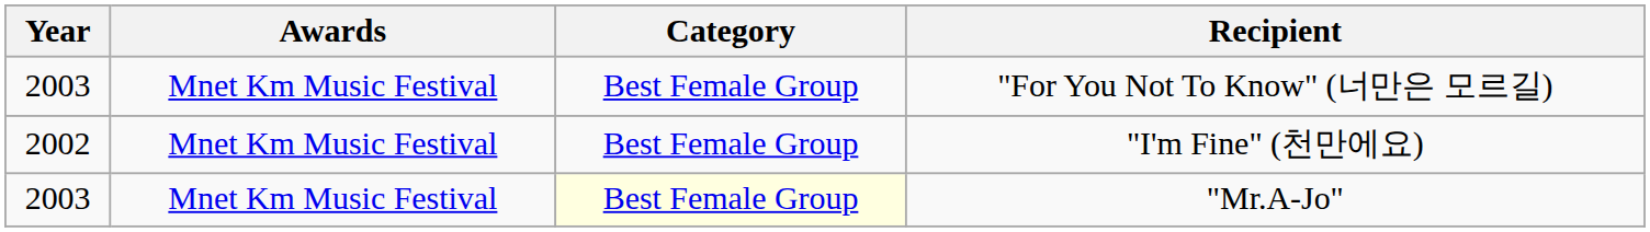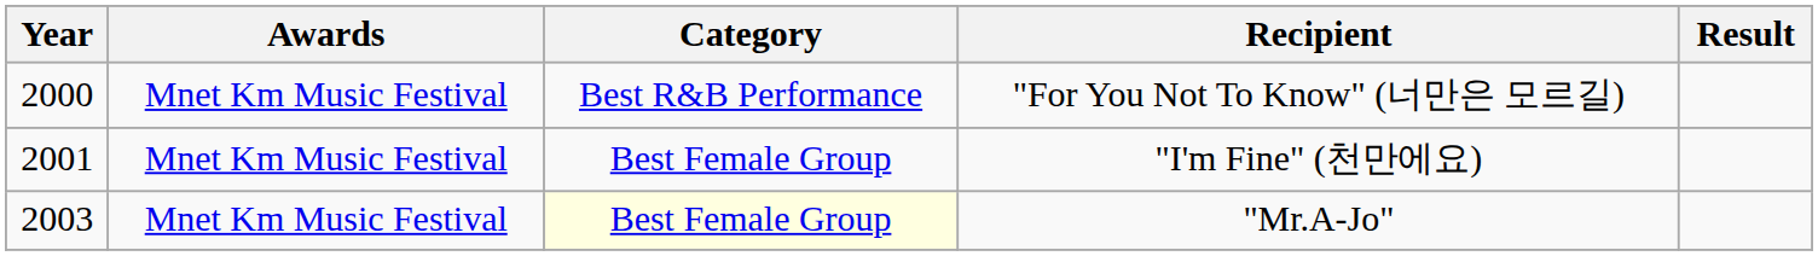+ column: Result
"For You Not To Know" (너만은 모르길) | Year: 2003 -> 2000
"For You Not To Know" (너만은 모르길) | Category: Best Female Group -> Best R&B Performance
"I'm Fine" (천만에요) | Year: 2002 -> 2001
